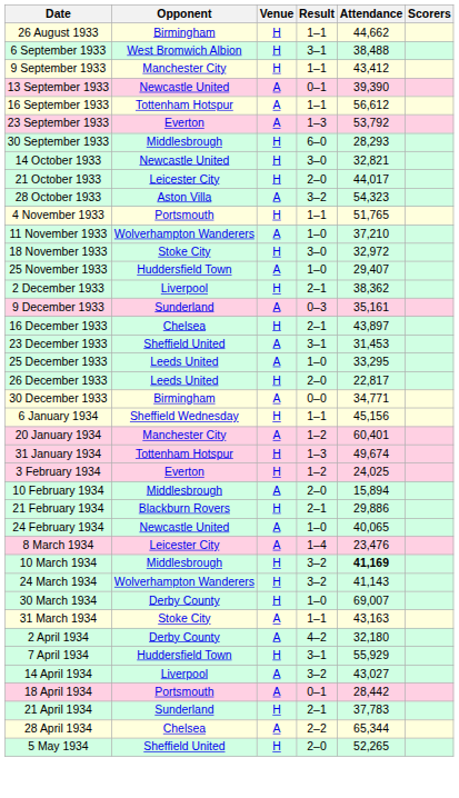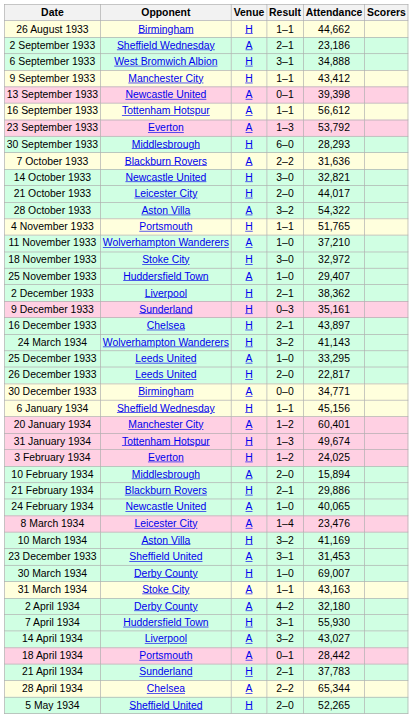+ row: 2 September 1933 | Sheffield Wednesday | A | 2–1 | 23,186
6 September 1933 | Attendance: 38,488 -> 34,888
13 September 1933 | Attendance: 39,390 -> 39,398
+ row: 7 October 1933 | Blackburn Rovers | A | 2–2 | 31,636
28 October 1933 | Attendance: 54,323 -> 54,322
9 December 1933 | Venue: A -> H
rows swapped: 23 December 1933 <-> 24 March 1934
10 March 1934 | Opponent: Middlesbrough -> Aston Villa
10 March 1934 | Attendance: bold -> normal
7 April 1934 | Attendance: 55,929 -> 55,930
